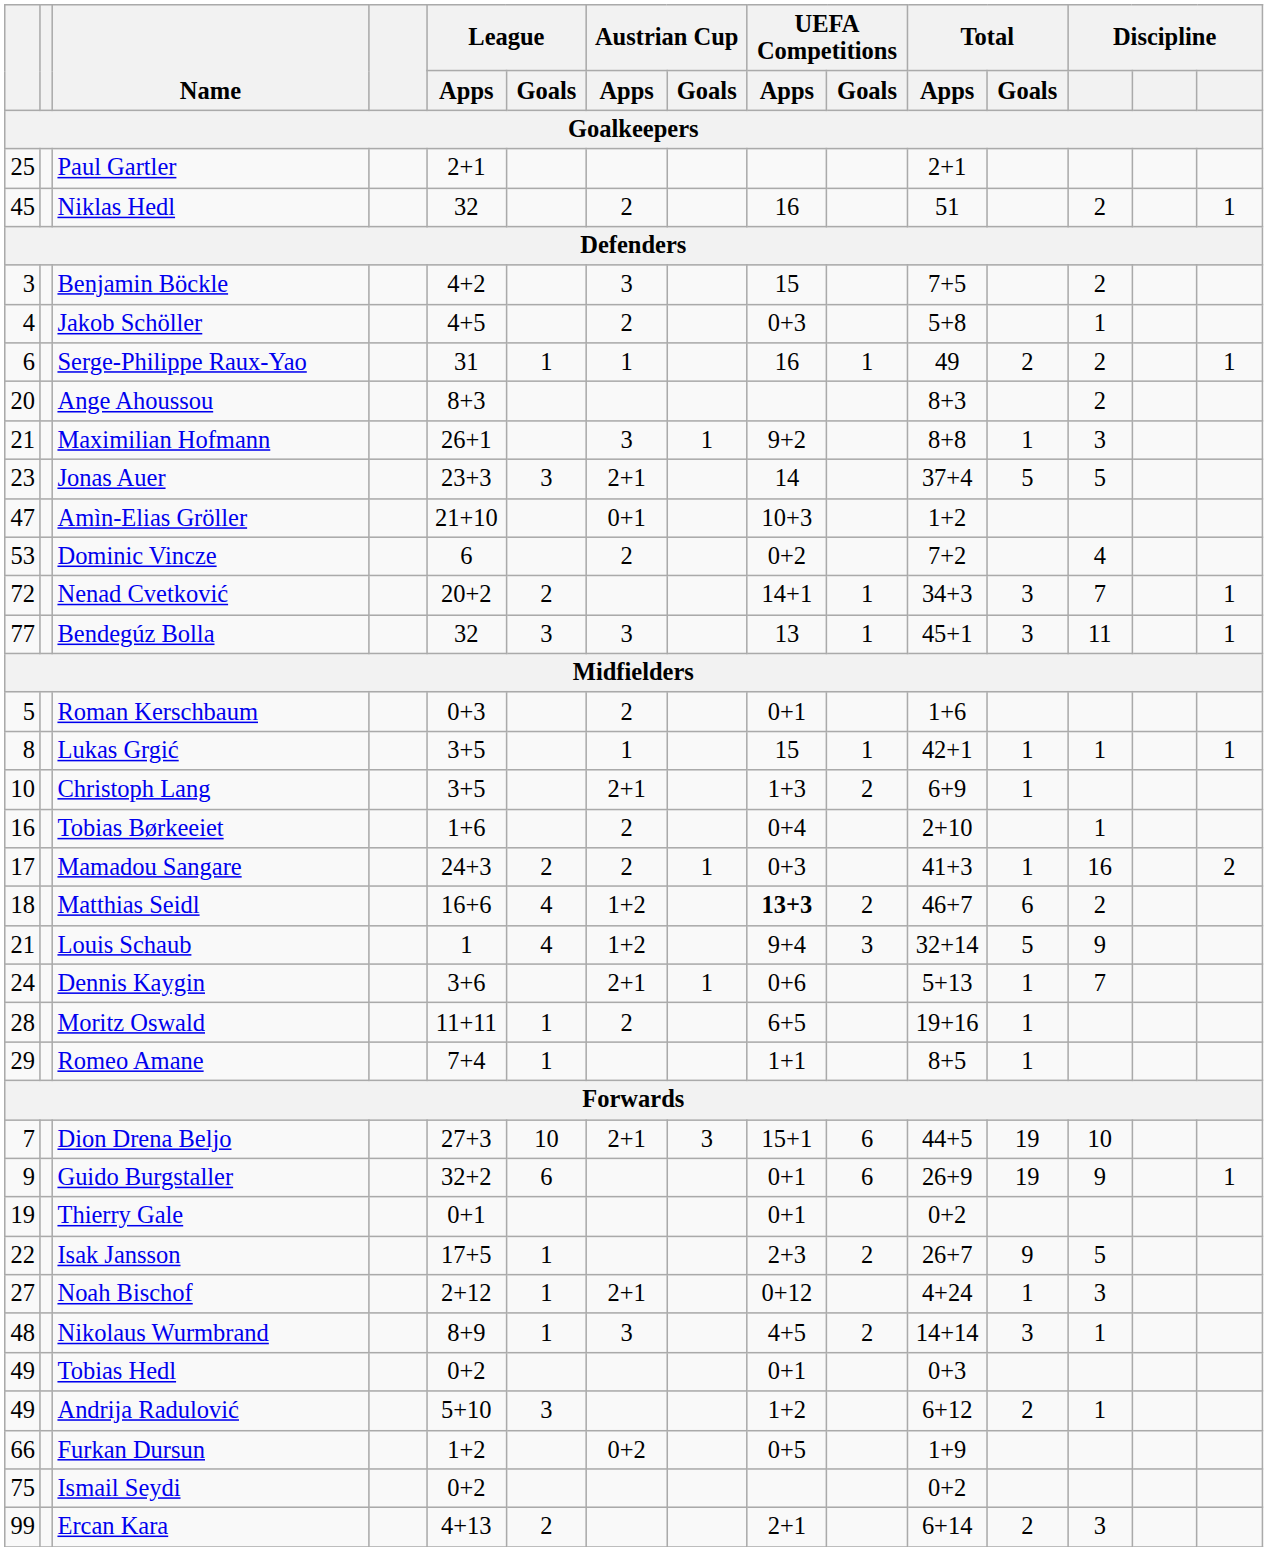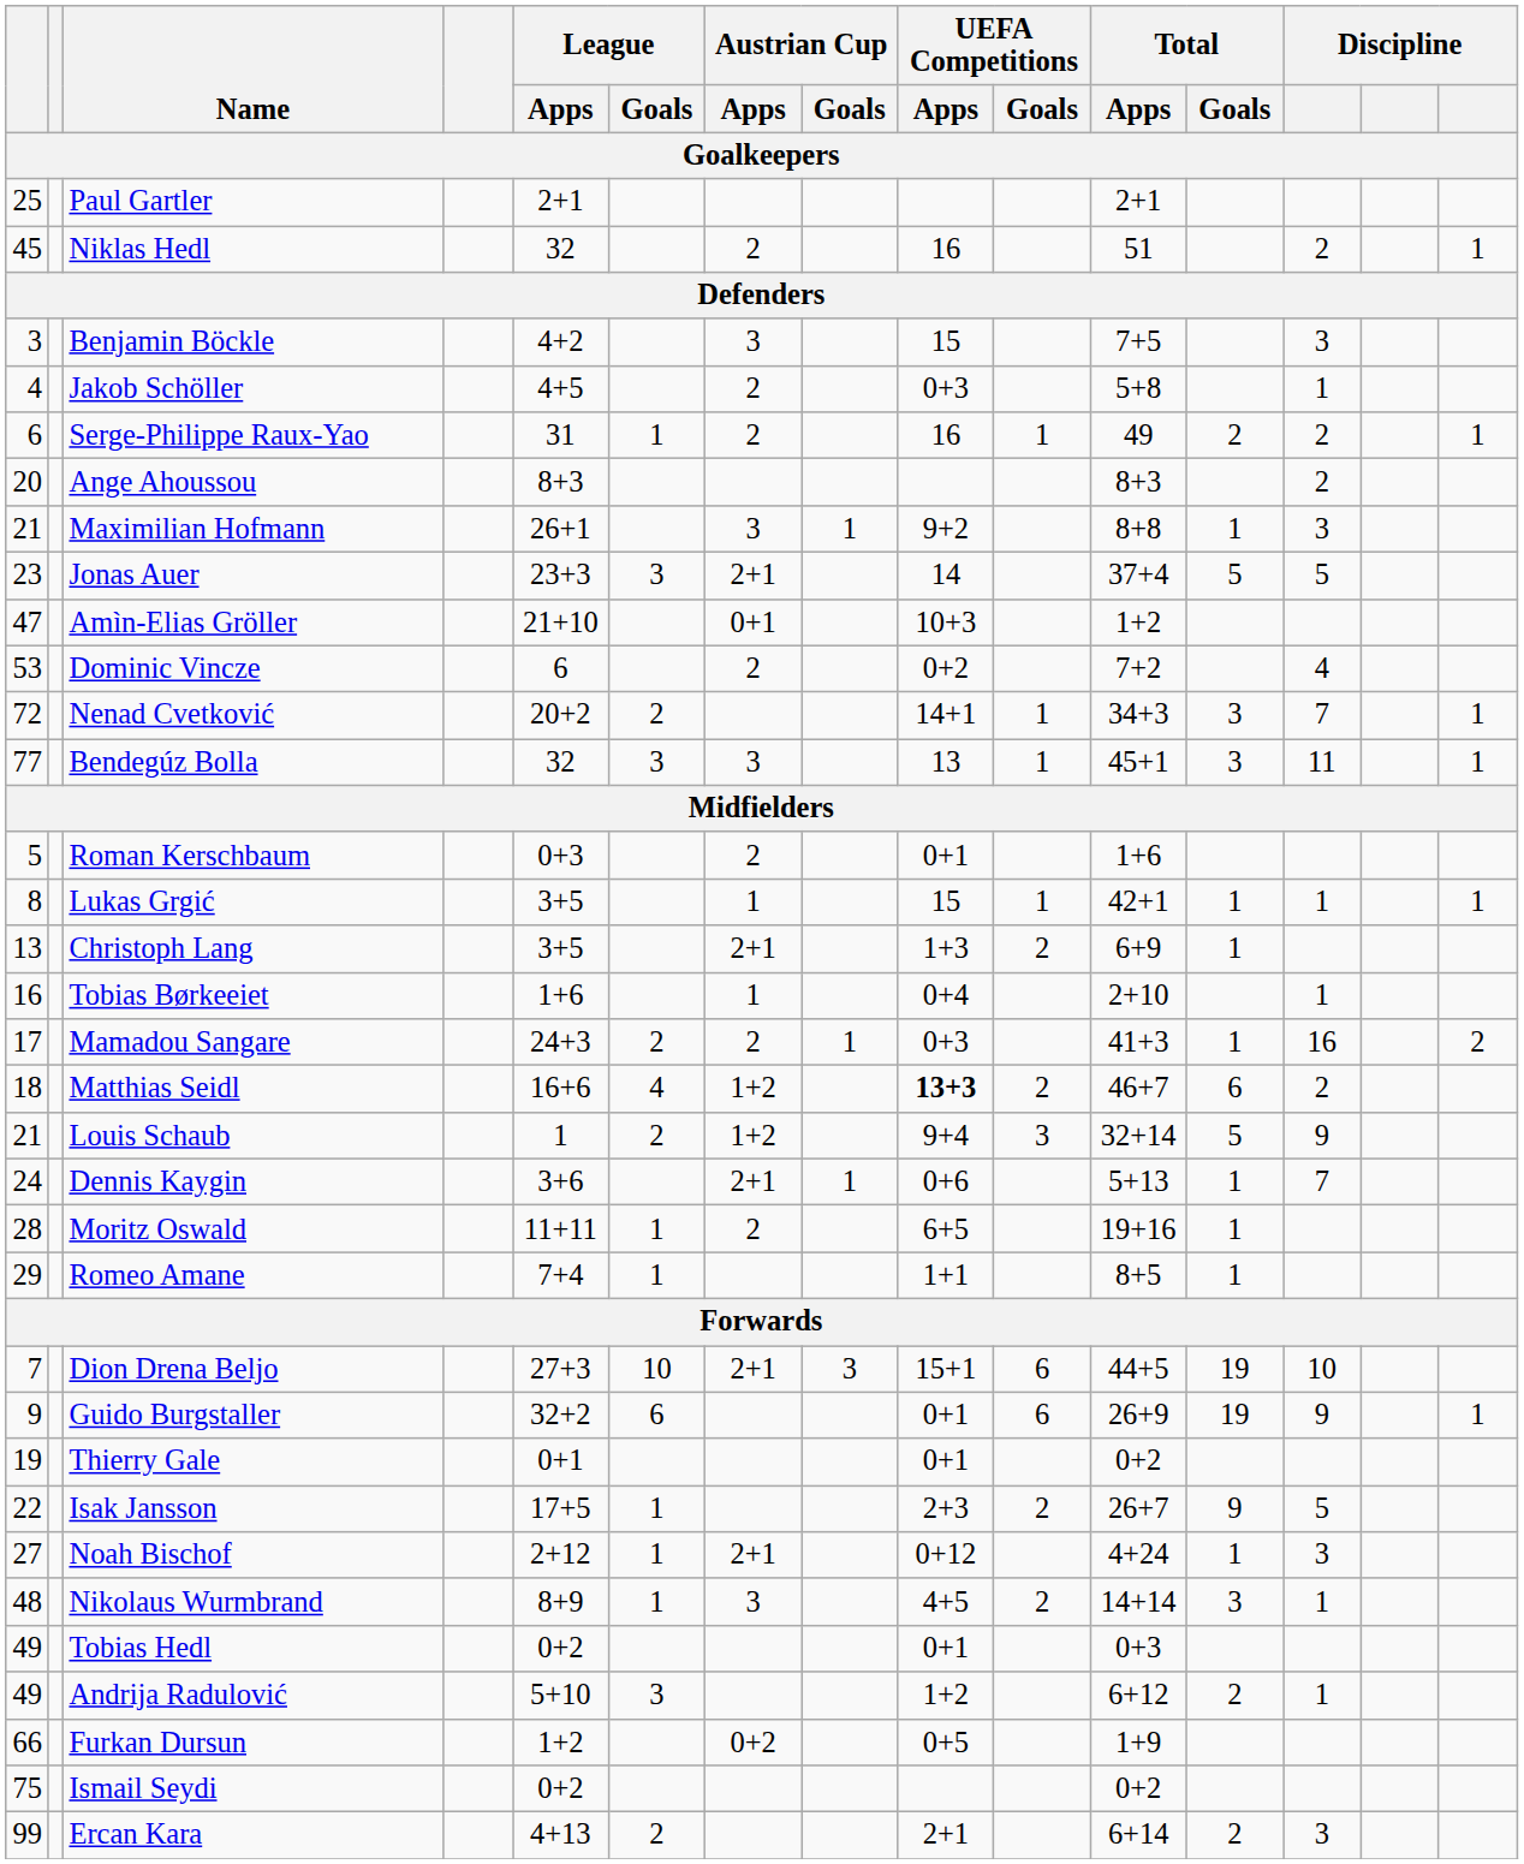Benjamin Böckle | column 13: 2 -> 3
Serge-Philippe Raux-Yao | Austrian Cup / Apps: 1 -> 2
Christoph Lang | column 1: 10 -> 13
Tobias Børkeeiet | Austrian Cup / Apps: 2 -> 1
Louis Schaub | League / Goals: 4 -> 2
